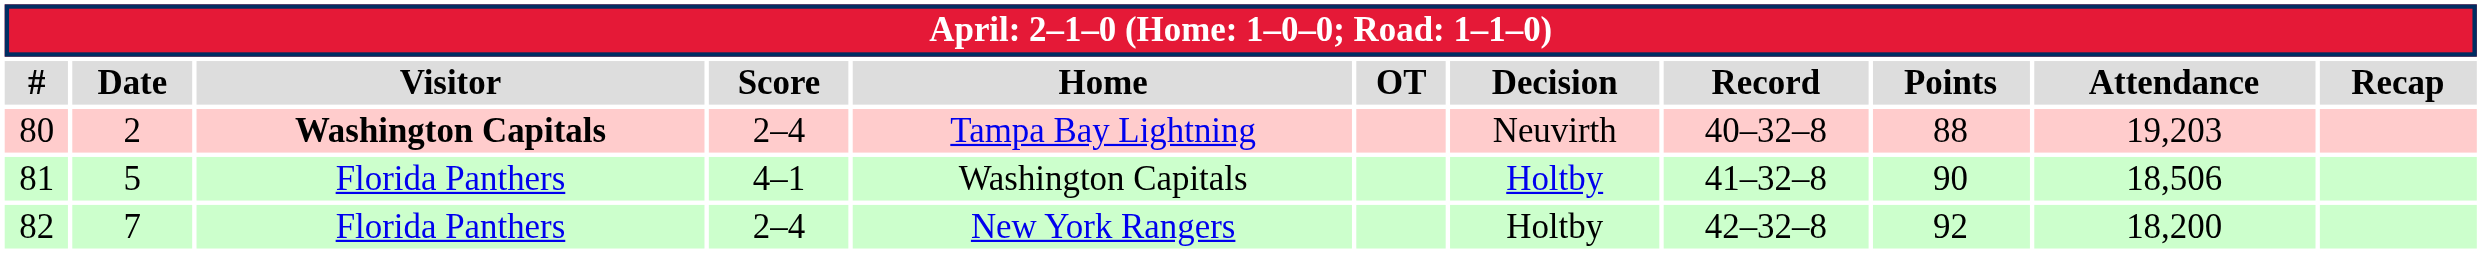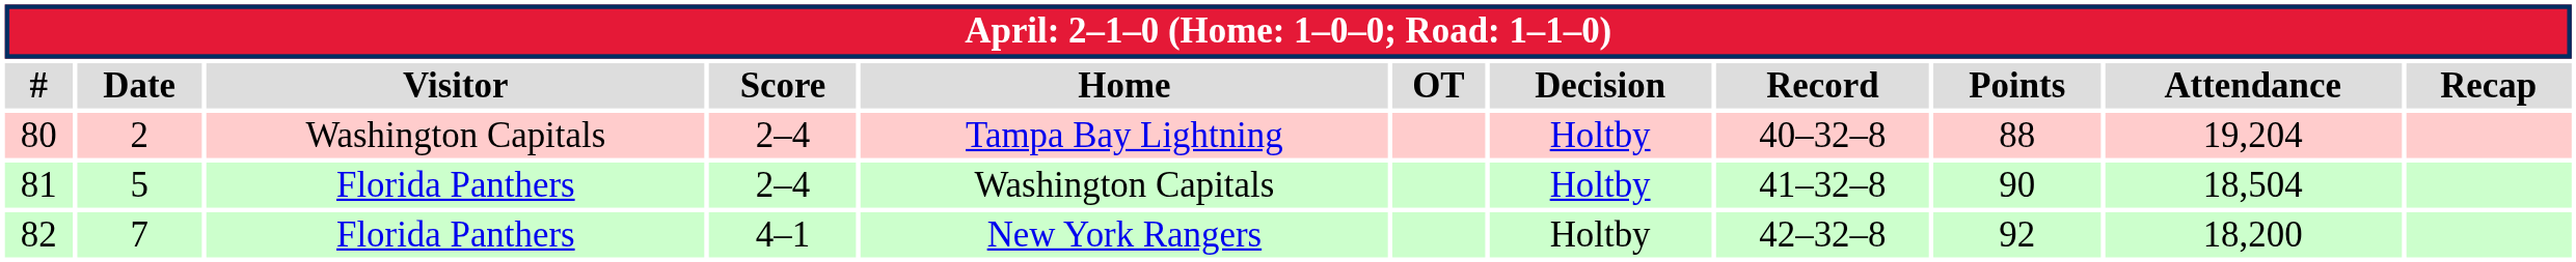80 | Visitor: bold -> normal
80 | Decision: Neuvirth -> Holtby
80 | Attendance: 19,203 -> 19,204
81 | Score: 4–1 -> 2–4
81 | Attendance: 18,506 -> 18,504
82 | Score: 2–4 -> 4–1
